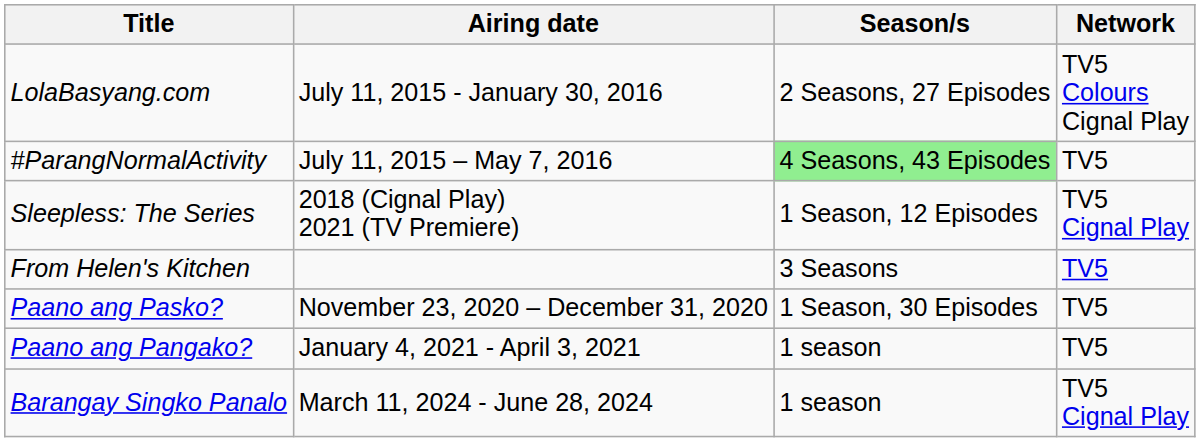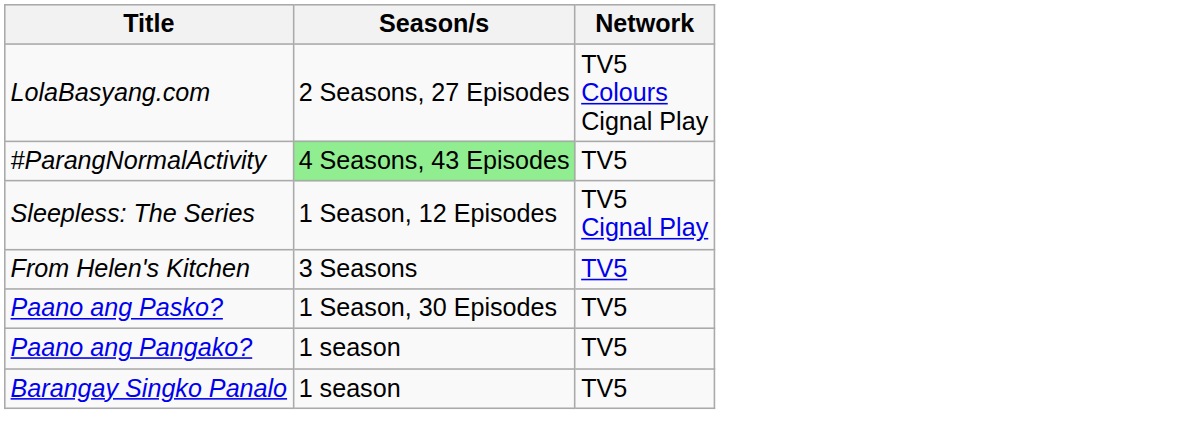- column: Airing date | July 11, 2015 - January 30, 2016 | July 11, 2015 – May 7, 2016 | 2018 (Cignal Play) 2021 (TV Premiere) | November 23, 2020 – December 31, 2020 | January 4, 2021 - April 3, 2021 | March 11, 2024 - June 28, 2024
Barangay Singko Panalo | Network: TV5 Cignal Play -> TV5
